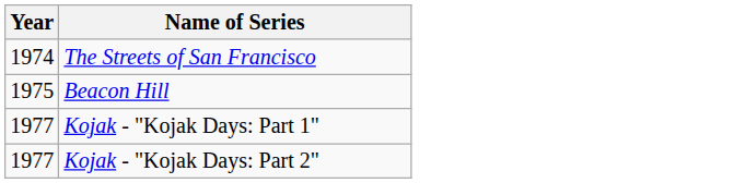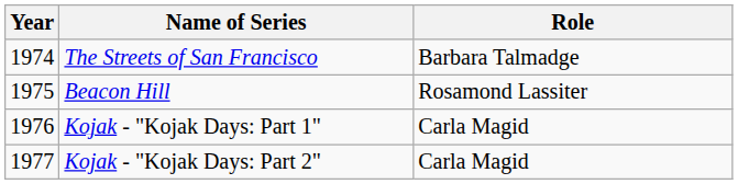+ column: Role | Barbara Talmadge | Rosamond Lassiter | Carla Magid | Carla Magid
Kojak - "Kojak Days: Part 1" | Year: 1977 -> 1976
